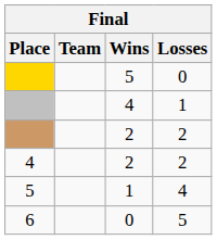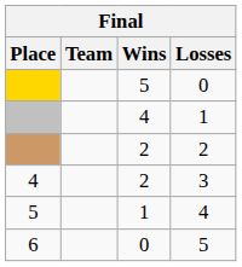4 / 2 | Losses: 2 -> 3
